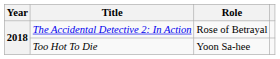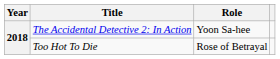The Accidental Detective 2: In Action | Role: Rose of Betrayal -> Yoon Sa-hee
Too Hot To Die | Role: Yoon Sa-hee -> Rose of Betrayal
